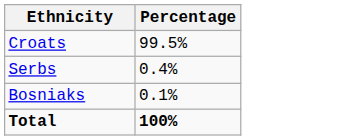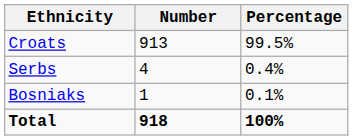+ column: Number | 913 | 4 | 1 | 918
